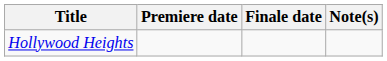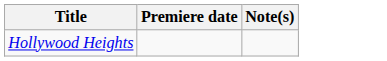- column: Finale date
